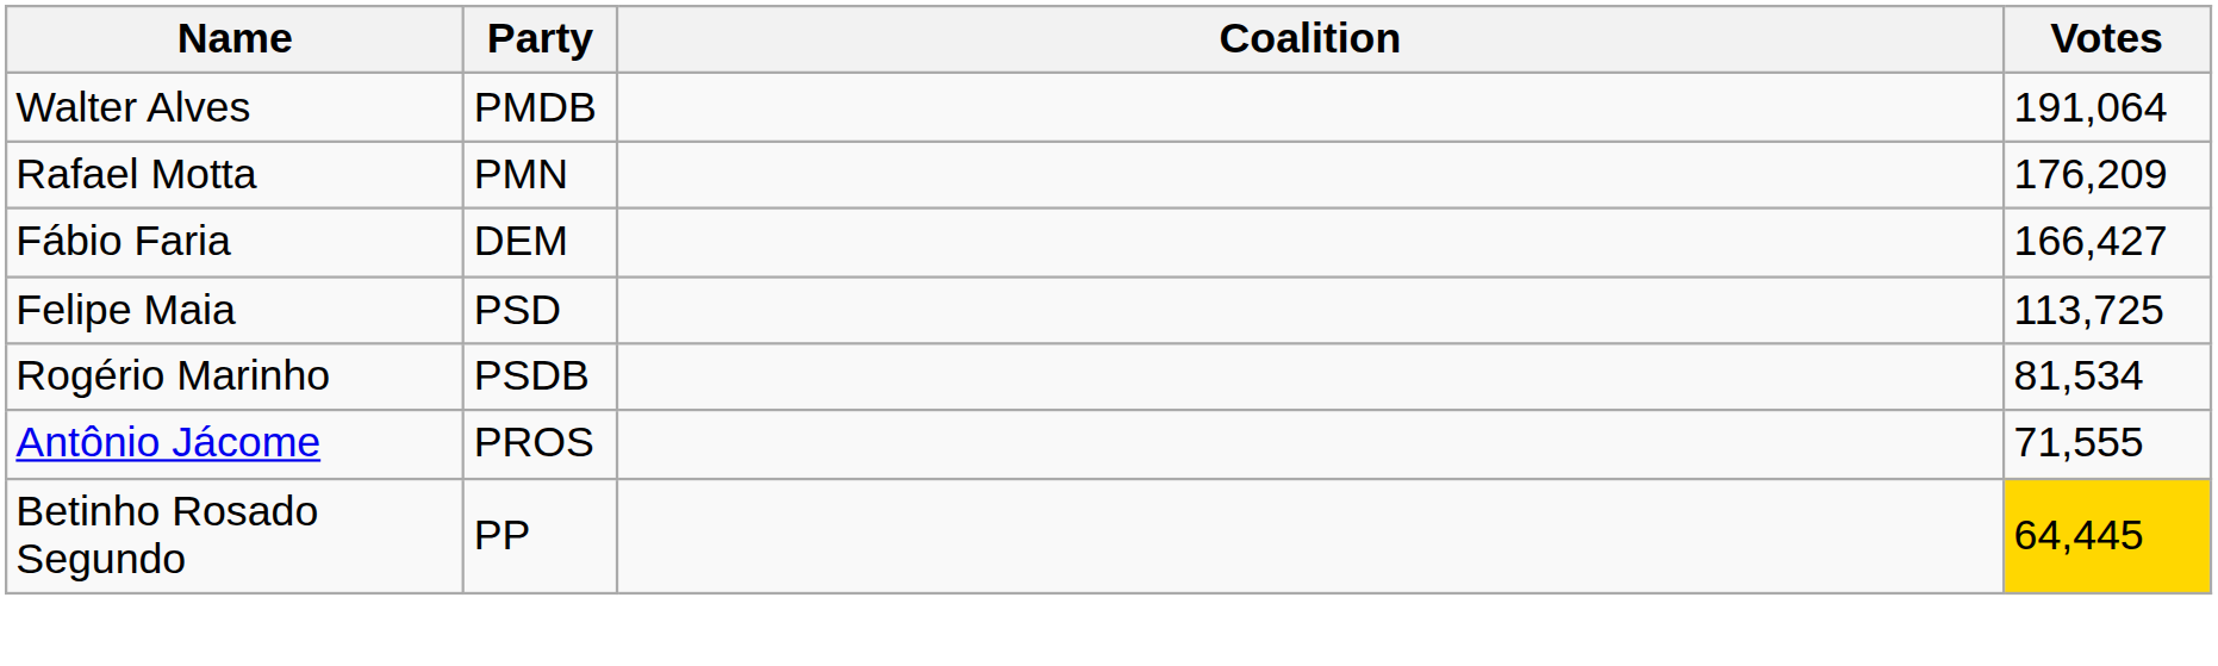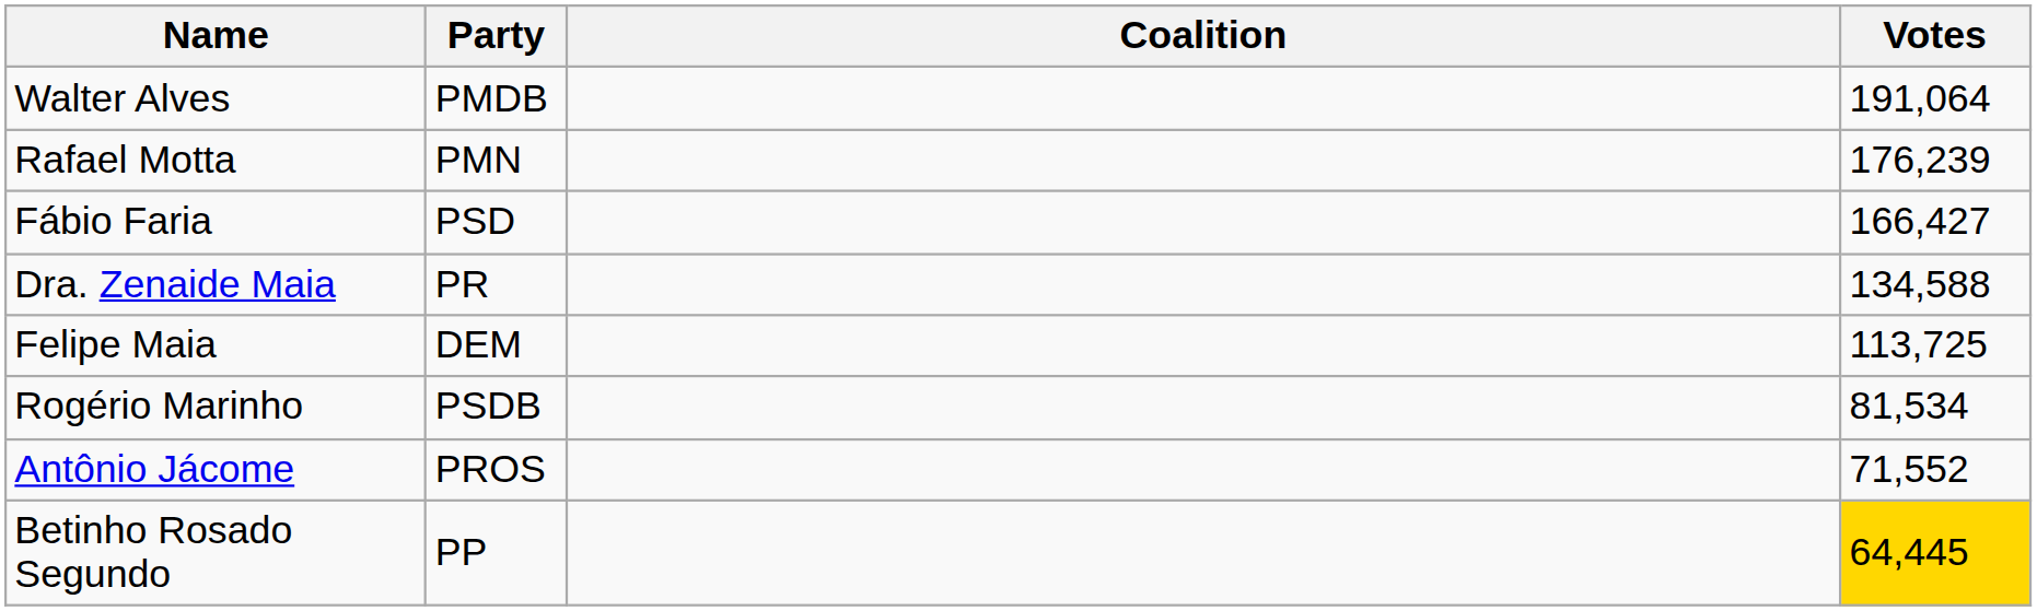Rafael Motta | Votes: 176,209 -> 176,239
Fábio Faria | Party: DEM -> PSD
+ row: Dra. Zenaide Maia | PR | 134,588
Felipe Maia | Party: PSD -> DEM
Antônio Jácome | Votes: 71,555 -> 71,552
